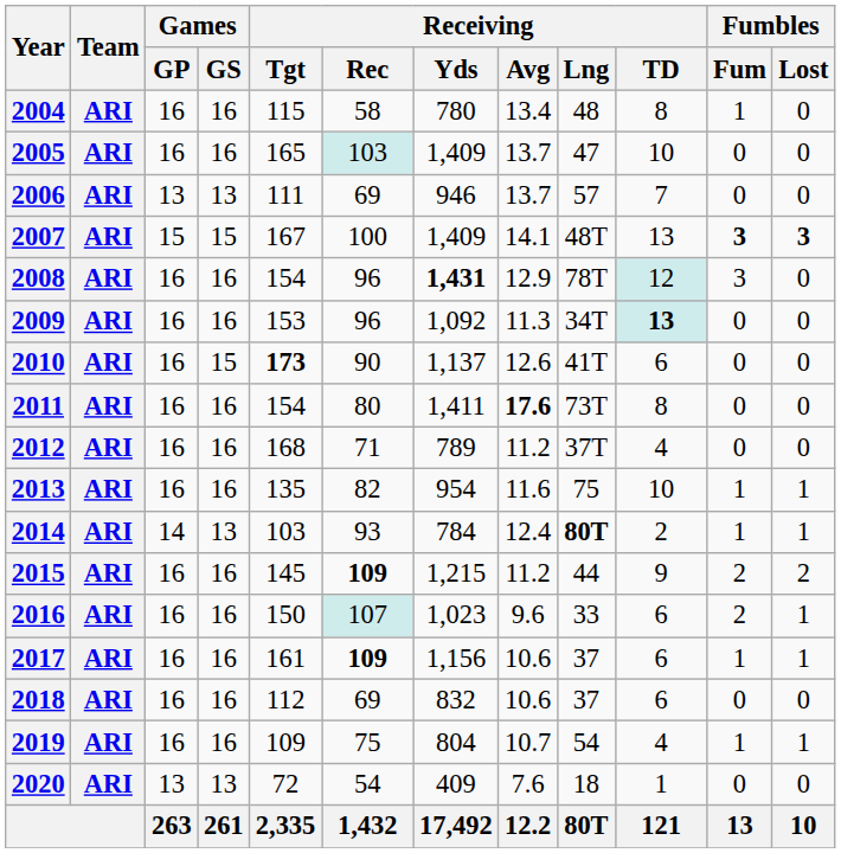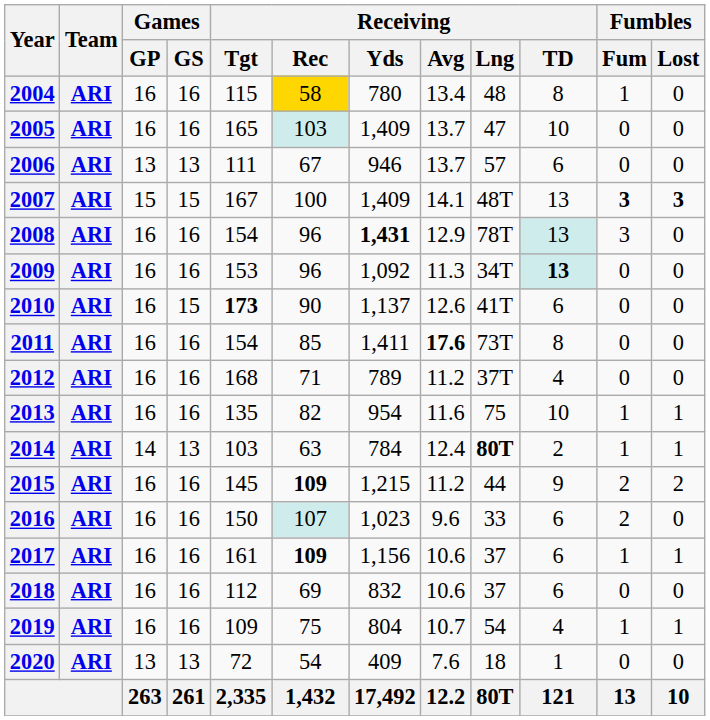2004 | Receiving / Rec: no background -> gold background
2006 | Receiving / Rec: 69 -> 67
2006 | Receiving / TD: 7 -> 6
2008 | Receiving / TD: 12 -> 13
2011 | Receiving / Rec: 80 -> 85
2014 | Receiving / Rec: 93 -> 63
2016 | Fumbles / Lost: 1 -> 0
